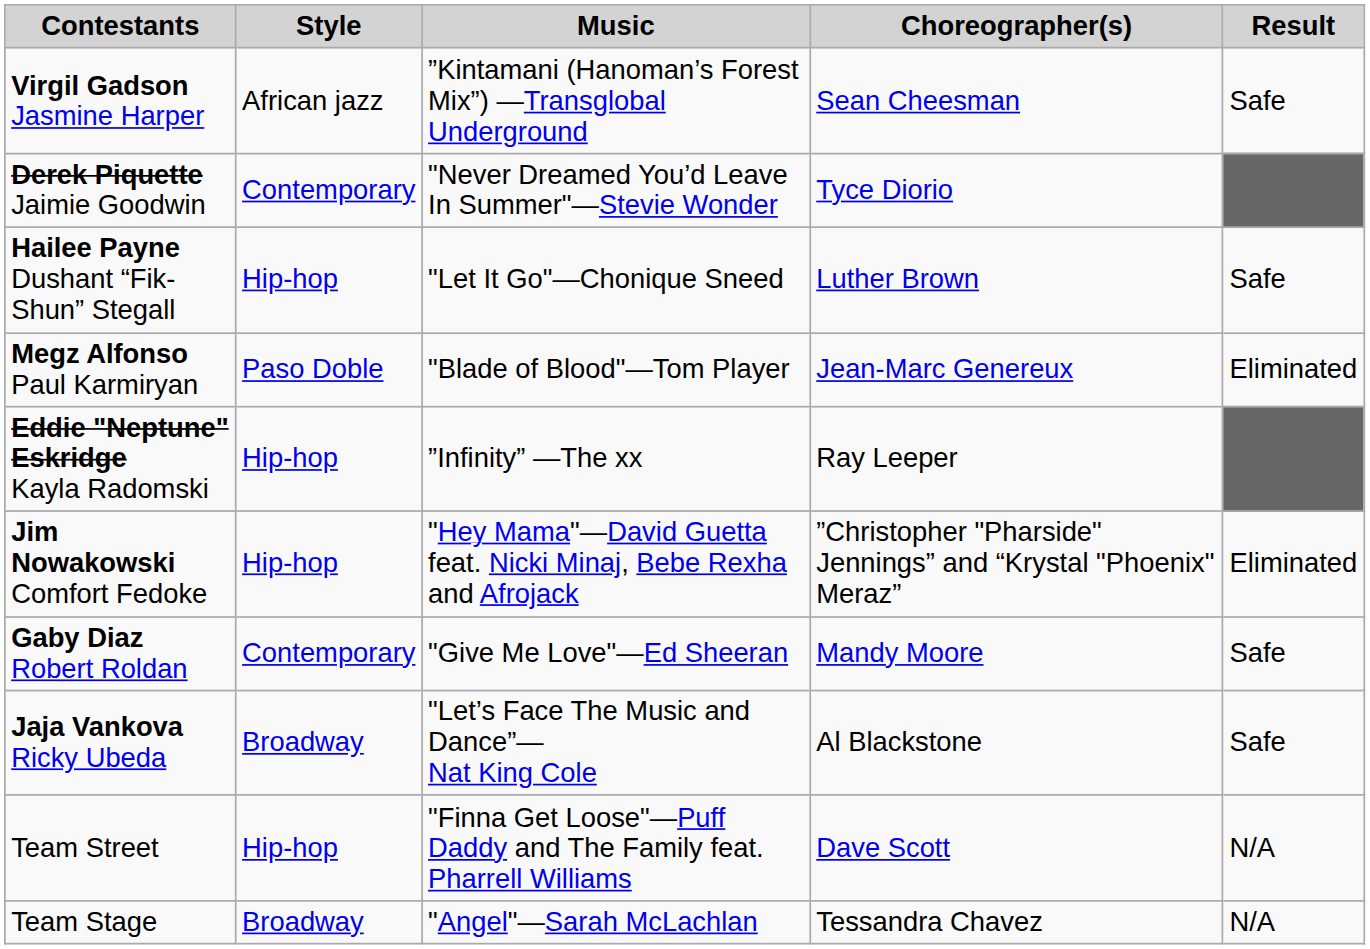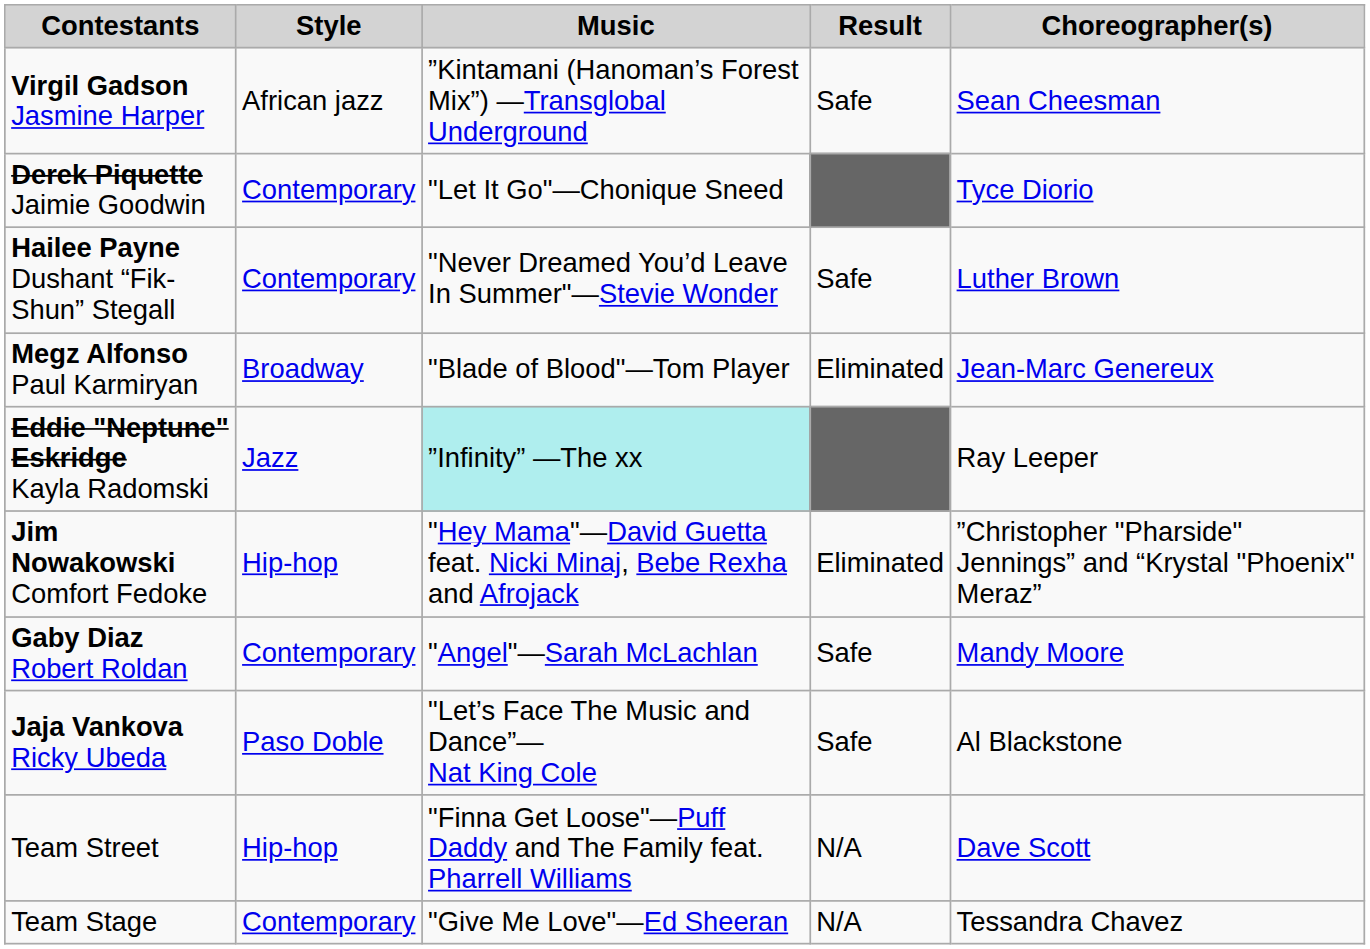columns swapped: Choreographer(s) <-> Result
Derek Piquette Jaimie Goodwin | Music: "Never Dreamed You’d Leave In Summer"—Stevie Wonder -> "Let It Go"—Chonique Sneed
Hailee Payne Dushant “Fik-Shun” Stegall | Style: Hip-hop -> Contemporary
Hailee Payne Dushant “Fik-Shun” Stegall | Music: "Let It Go"—Chonique Sneed -> "Never Dreamed You’d Leave In Summer"—Stevie Wonder
Megz Alfonso Paul Karmiryan | Style: Paso Doble -> Broadway
Eddie "Neptune" Eskridge Kayla Radomski | Style: Hip-hop -> Jazz
Eddie "Neptune" Eskridge Kayla Radomski | Music: no background -> paleturquoise background
Gaby Diaz Robert Roldan | Music: "Give Me Love"—Ed Sheeran -> "Angel"—Sarah McLachlan
Jaja Vankova Ricky Ubeda | Style: Broadway -> Paso Doble
Team Stage | Style: Broadway -> Contemporary
Team Stage | Music: "Angel"—Sarah McLachlan -> "Give Me Love"—Ed Sheeran
